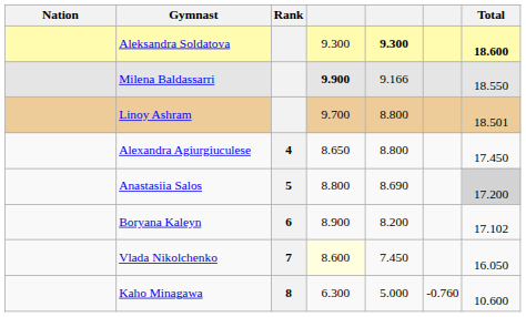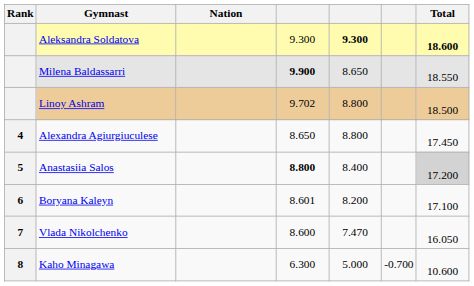columns swapped: Rank <-> Nation
Milena Baldassarri | column 5: 9.166 -> 8.650
Linoy Ashram | column 4: 9.700 -> 9.702
Linoy Ashram | Total: 18.501 -> 18.500
Anastasiia Salos | column 4: normal -> bold
Anastasiia Salos | column 5: 8.690 -> 8.400
Boryana Kaleyn | column 4: 8.900 -> 8.601
Boryana Kaleyn | Total: 17.102 -> 17.100
Vlada Nikolchenko | column 4: lightyellow background -> no background
Vlada Nikolchenko | column 5: 7.450 -> 7.470
Kaho Minagawa | column 6: -0.760 -> -0.700
